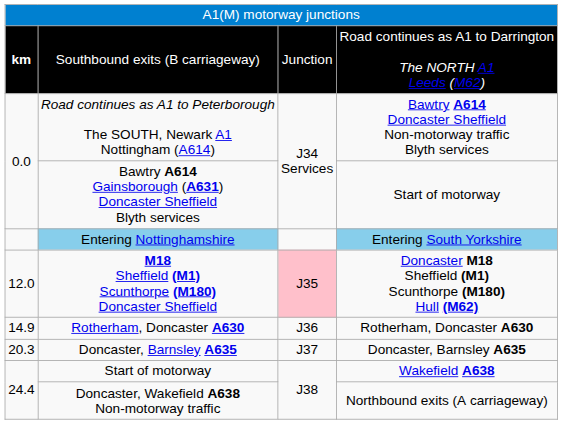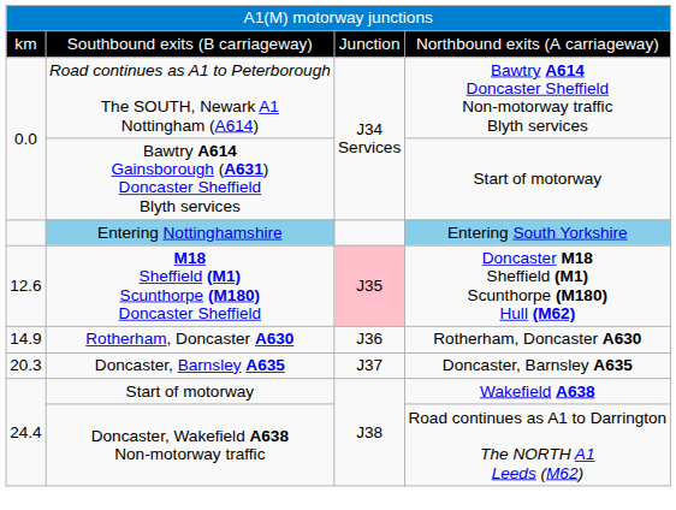Southbound exits (B carriageway) | column 1: bold -> normal
Southbound exits (B carriageway) | column 4: Road continues as A1 to Darrington The NORTH A1 Leeds (M62) -> Northbound exits (A carriageway)
M18 Sheffield (M1) Scunthorpe (M180) Doncaster Sheffield | column 1: 12.0 -> 12.6
Doncaster, Wakefield A638 Non-motorway traffic | column 4: Northbound exits (A carriageway) -> Road continues as A1 to Darrington The NORTH A1 Leeds (M62)
